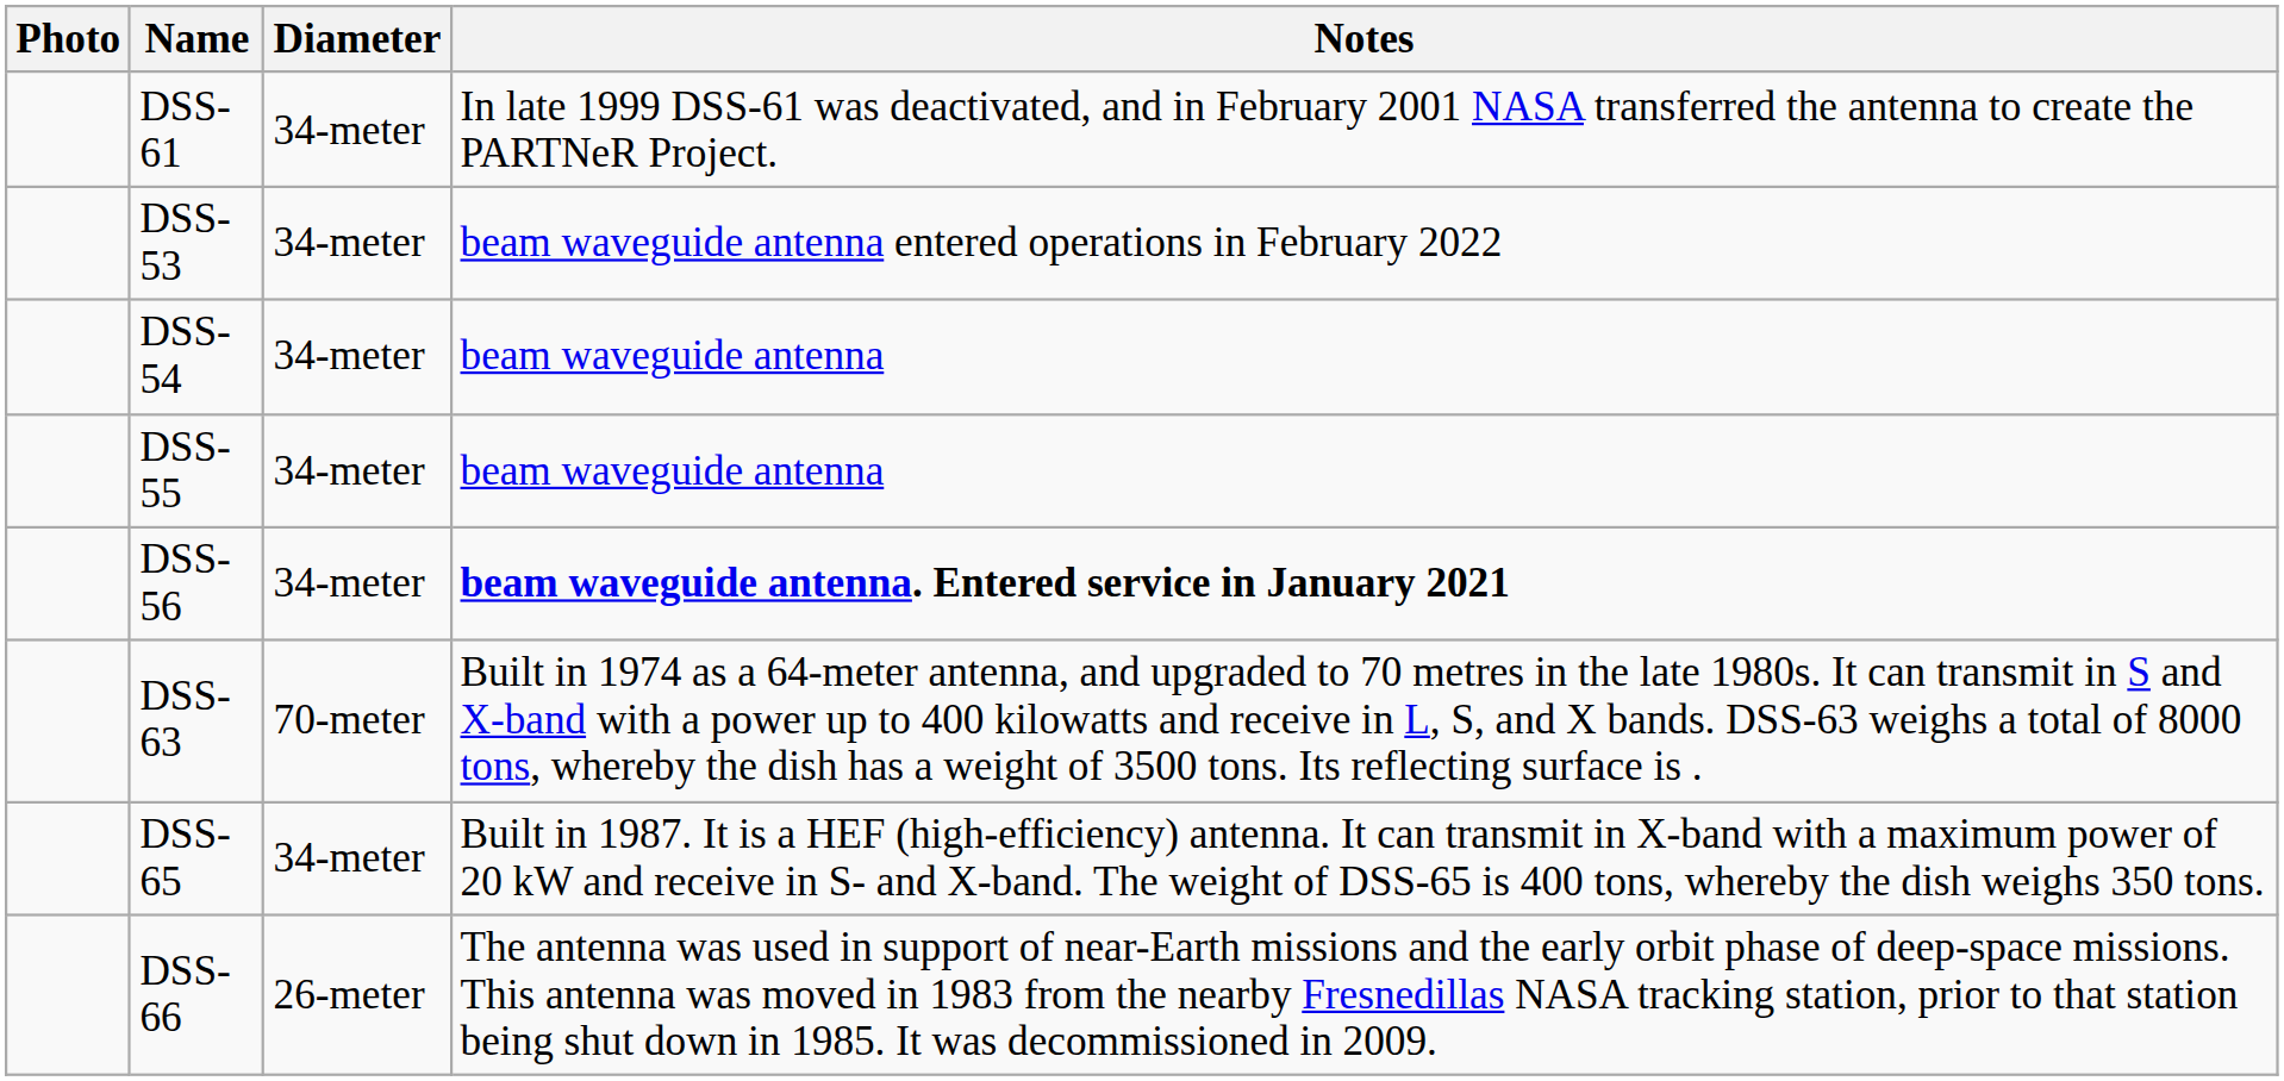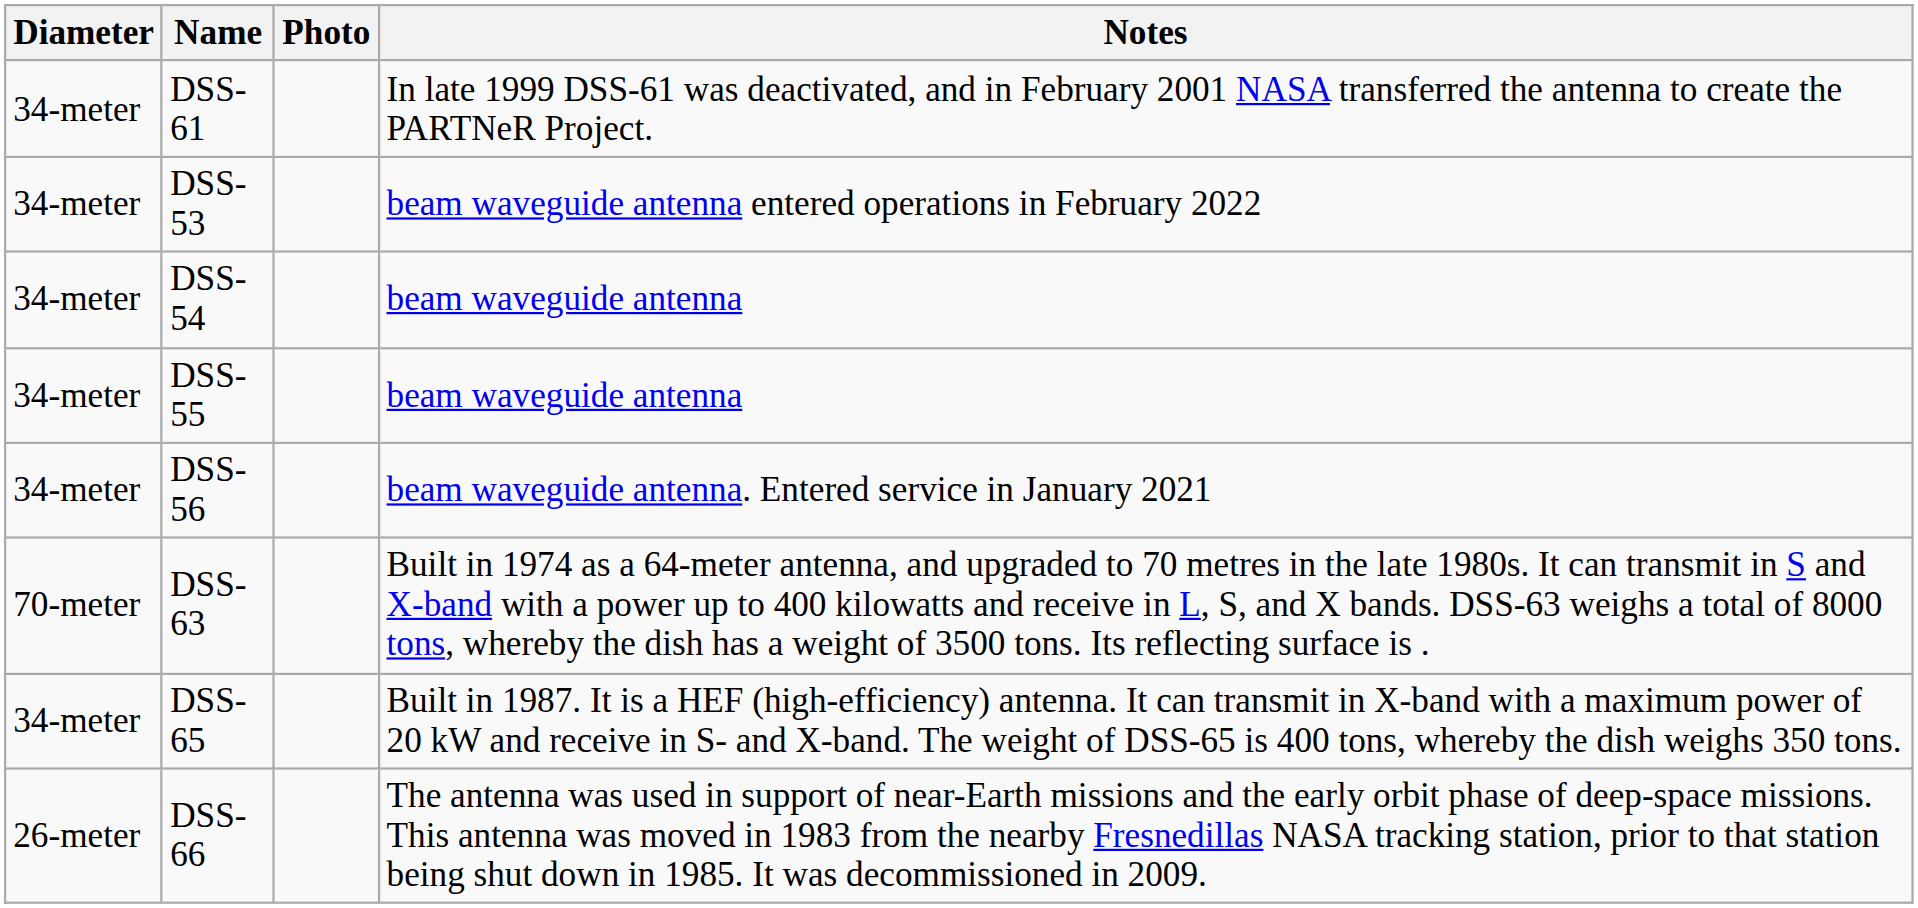columns swapped: Photo <-> Diameter
DSS-56 | Notes: bold -> normal
